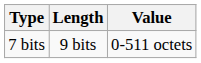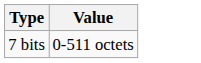- column: Length | 9 bits
